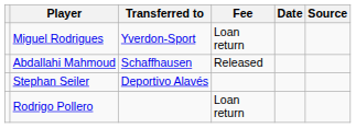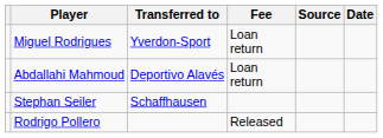columns swapped: Date <-> Source
Abdallahi Mahmoud | Transferred to: Schaffhausen -> Deportivo Alavés
Abdallahi Mahmoud | Fee: Released -> Loan return
Stephan Seiler | Transferred to: Deportivo Alavés -> Schaffhausen
Rodrigo Pollero | Fee: Loan return -> Released
